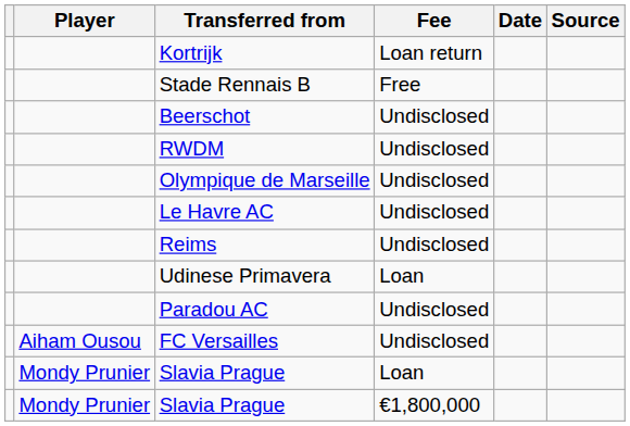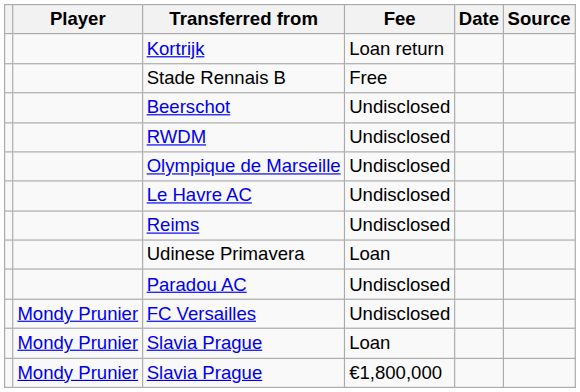FC Versailles | Player: Aiham Ousou -> Mondy Prunier
